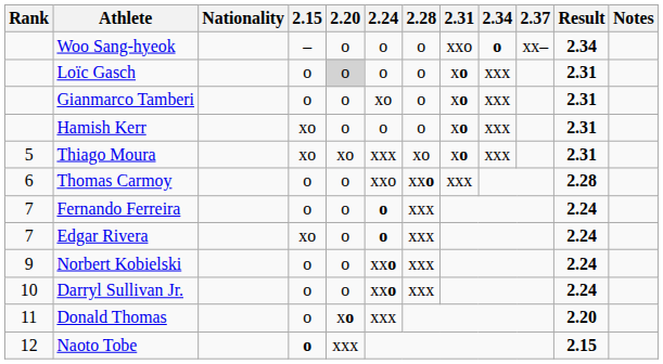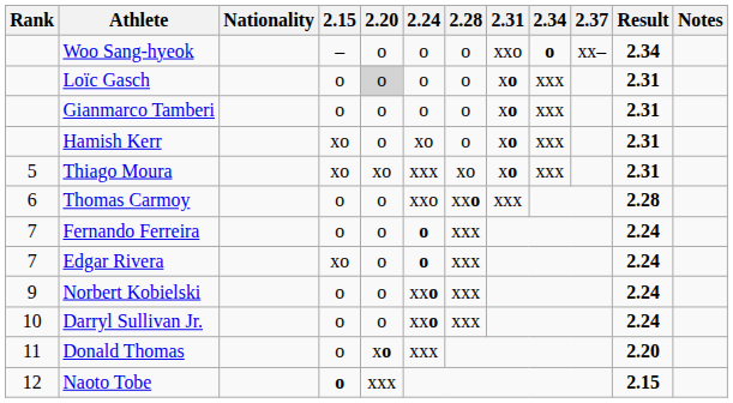Gianmarco Tamberi | 2.24: xo -> o
Hamish Kerr | 2.24: o -> xo
